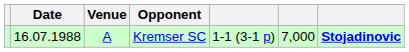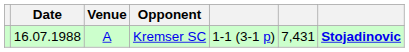Kremser SC | column 6: 7,000 -> 7,431
